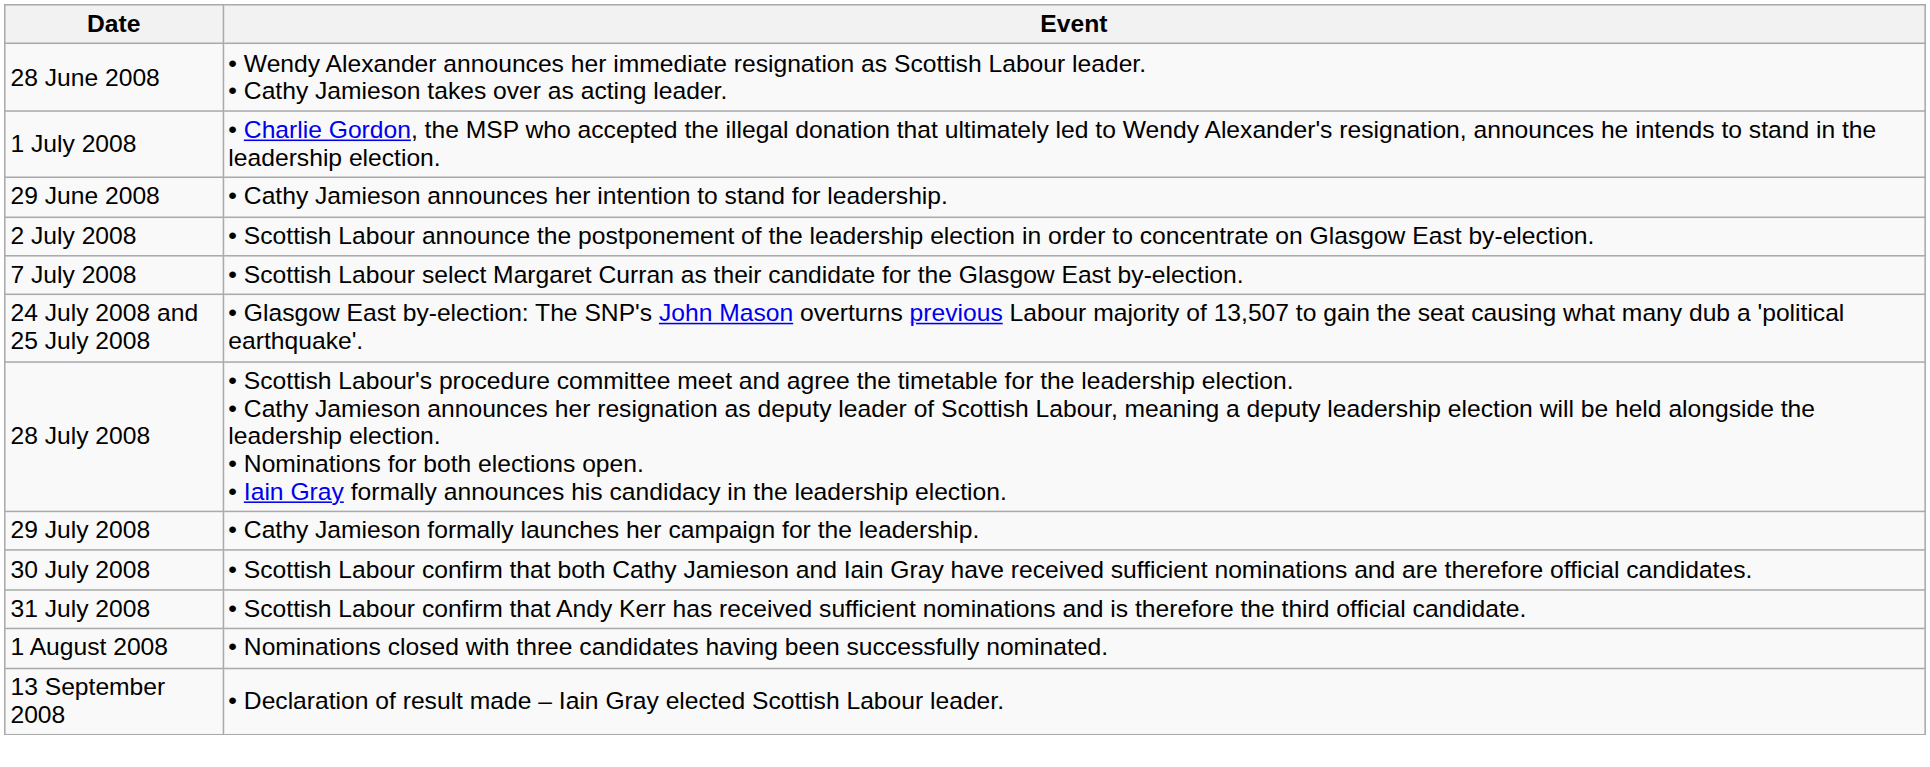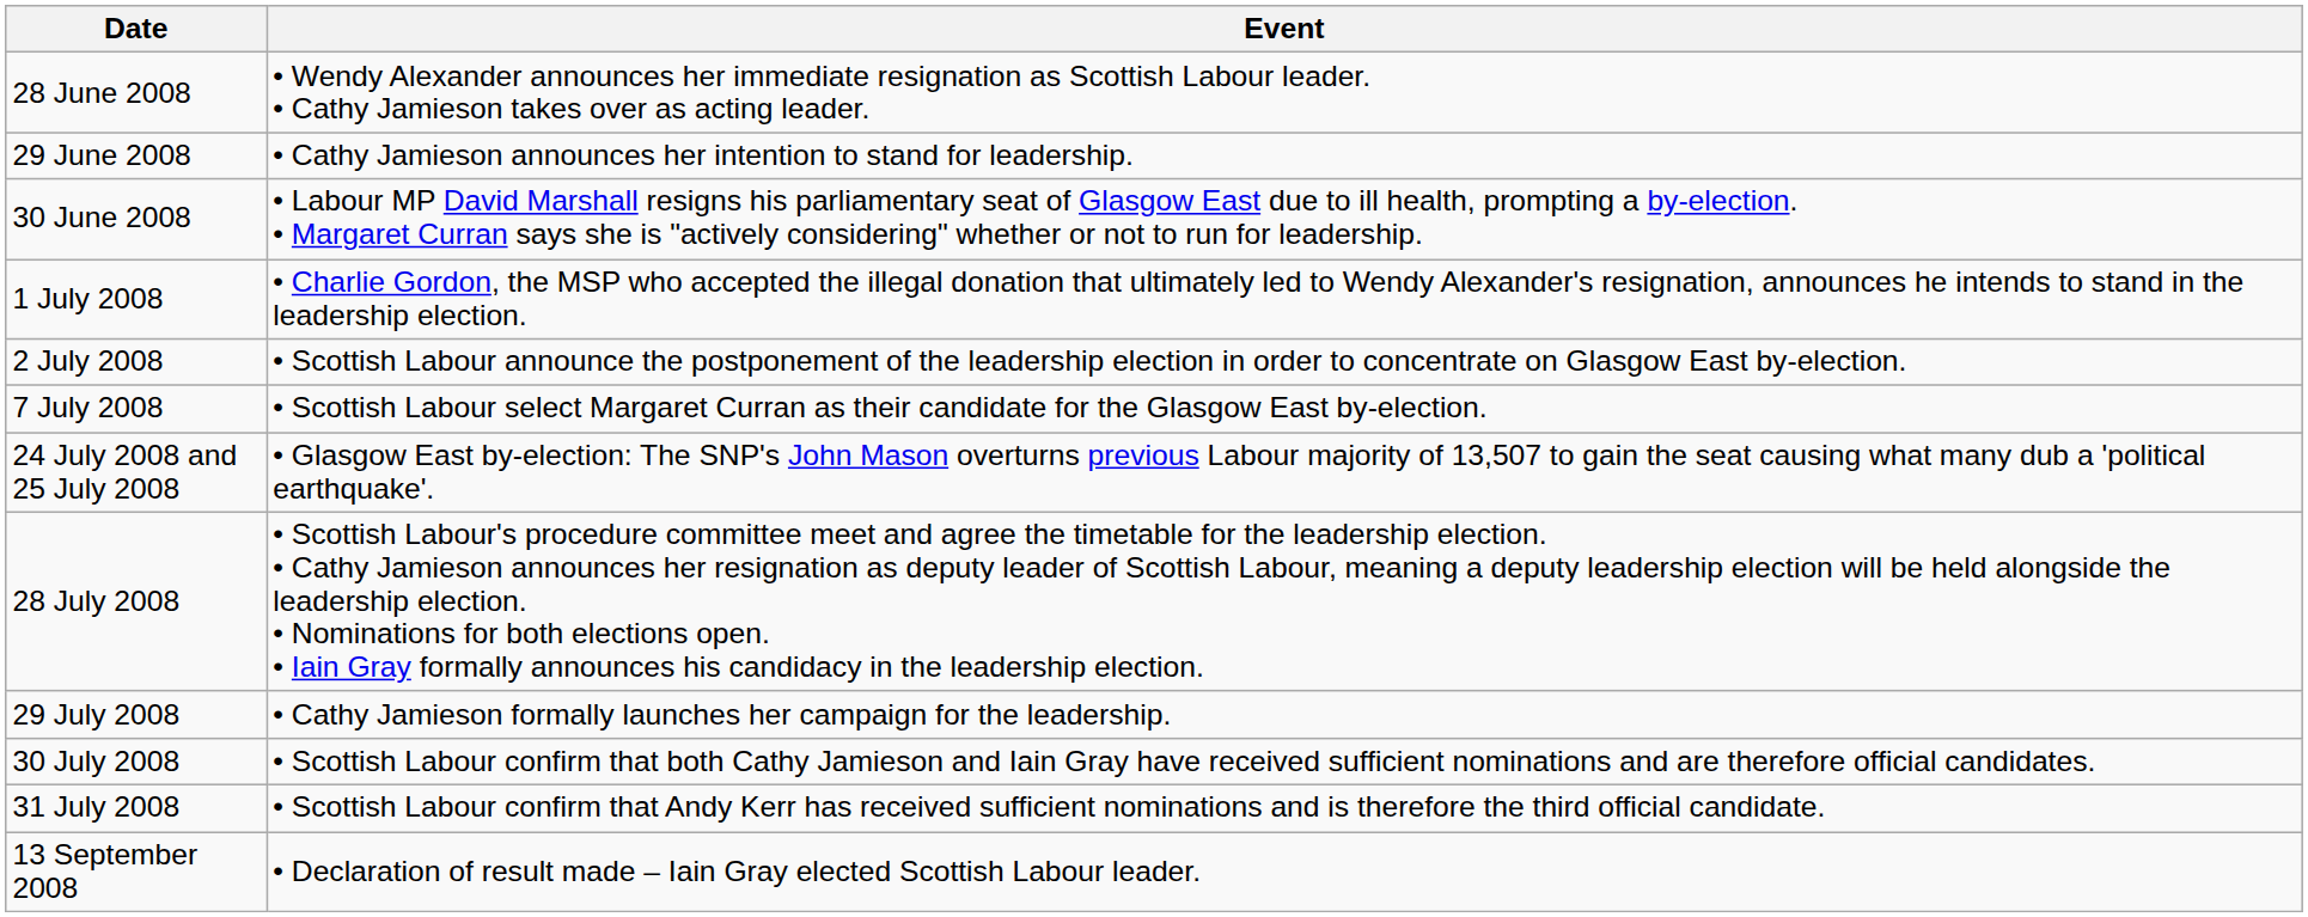rows swapped: 29 June 2008 <-> 1 July 2008
+ row: 30 June 2008 | • Labour MP David Marshall resigns his parliamentary seat of Glasgow East due to ill health, prompting a by-election. • Margaret Curran says she is "actively considering" whether or not to run for leadership.
- row: 1 August 2008 | • Nominations closed with three candidates having been successfully nominated.
